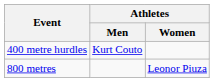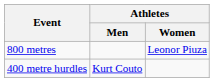rows swapped: 800 metres <-> 400 metre hurdles
